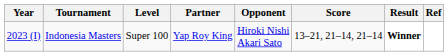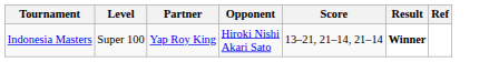- column: Year | 2023 (I)
